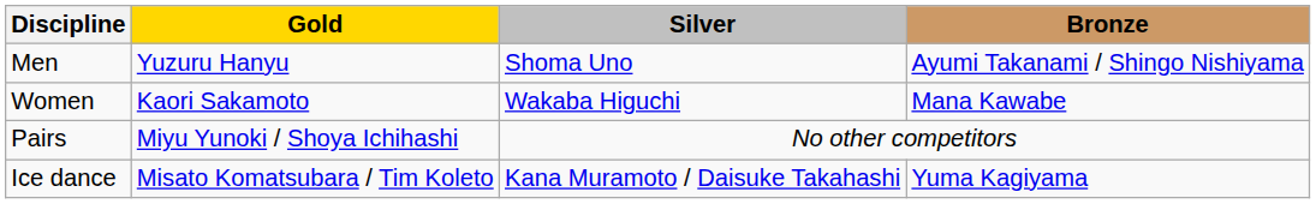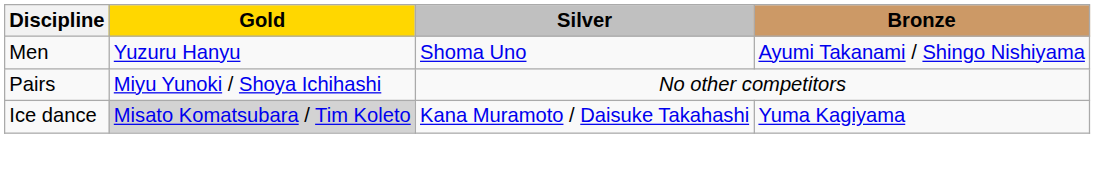- row: Women | Kaori Sakamoto | Wakaba Higuchi | Mana Kawabe
Ice dance | Gold: no background -> lightgrey background
